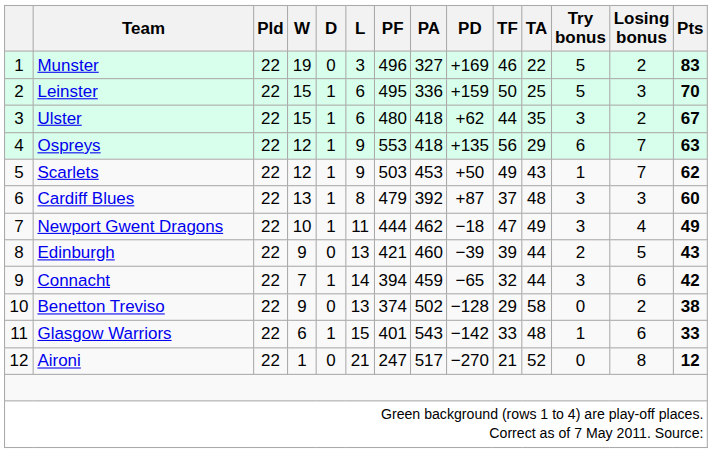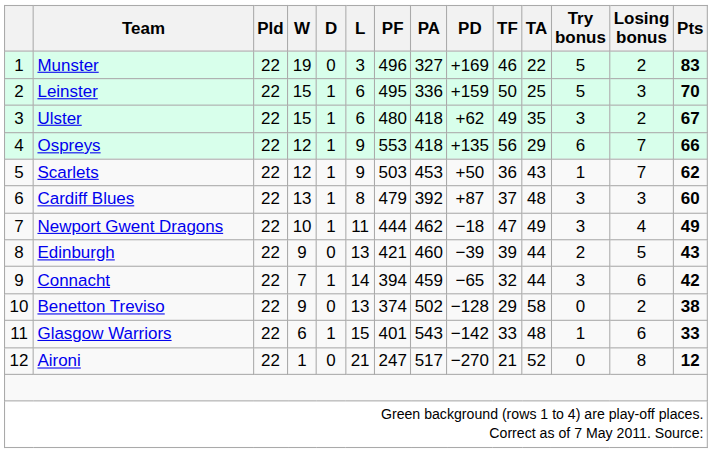Ulster | TF: 44 -> 49
Ospreys | Pts: 63 -> 66
Scarlets | TF: 49 -> 36
